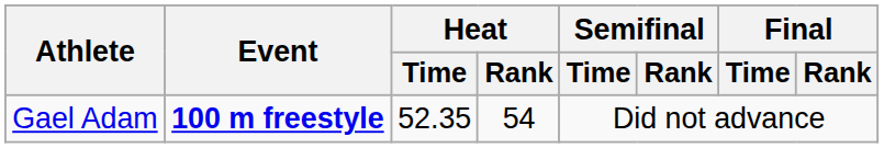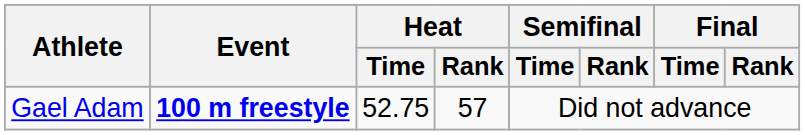Gael Adam | Heat / Time: 52.35 -> 52.75
Gael Adam | Heat / Rank: 54 -> 57
